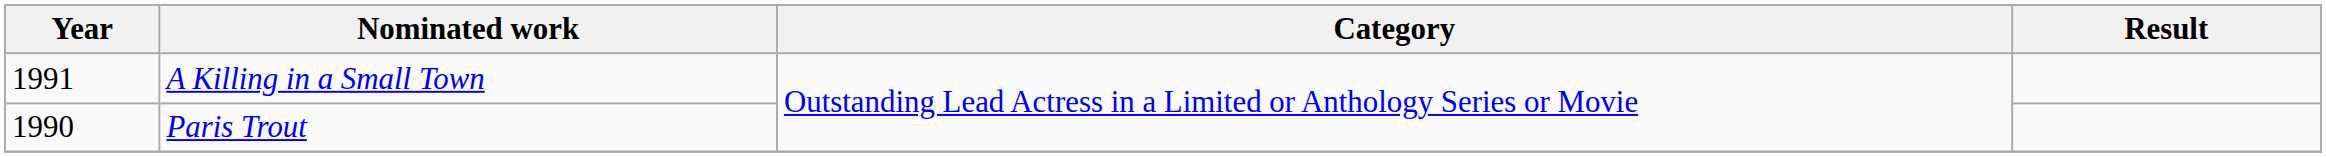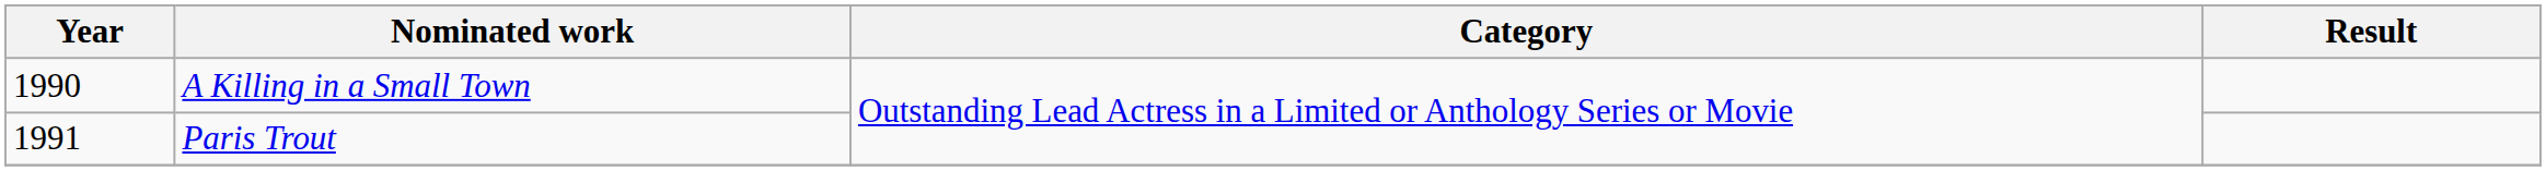A Killing in a Small Town | Year: 1991 -> 1990
Paris Trout | Year: 1990 -> 1991
